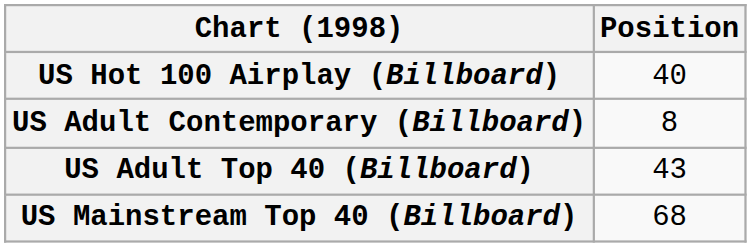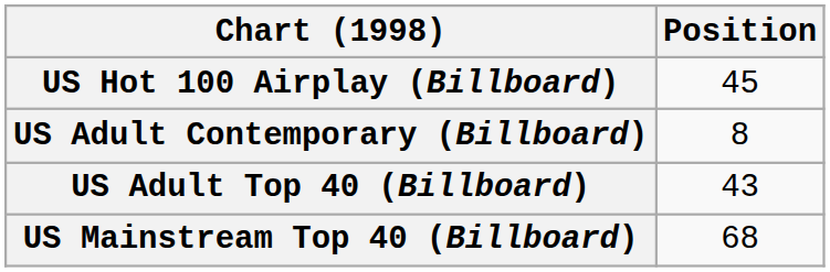US Hot 100 Airplay (Billboard) | Position: 40 -> 45
